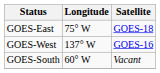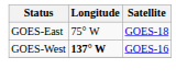GOES-West | Longitude: normal -> bold
- row: GOES-South | 60° W | Vacant
